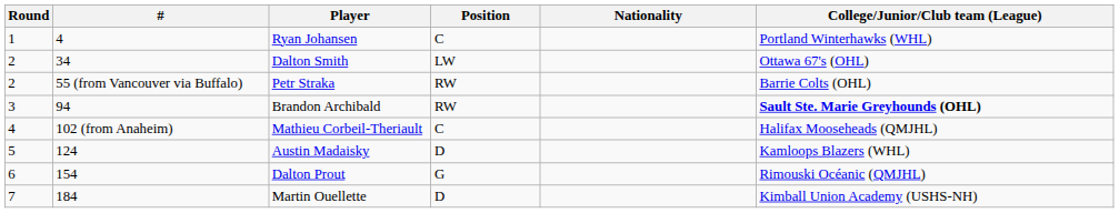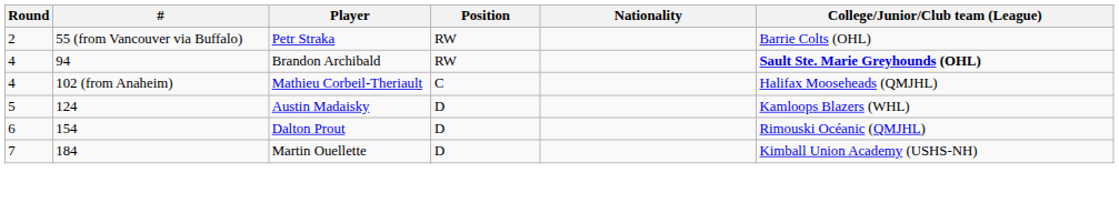- row: 1 | 4 | Ryan Johansen | C | Portland Winterhawks (WHL)
- row: 2 | 34 | Dalton Smith | LW | Ottawa 67's (OHL)
Brandon Archibald | Round: 3 -> 4
Dalton Prout | Position: G -> D
